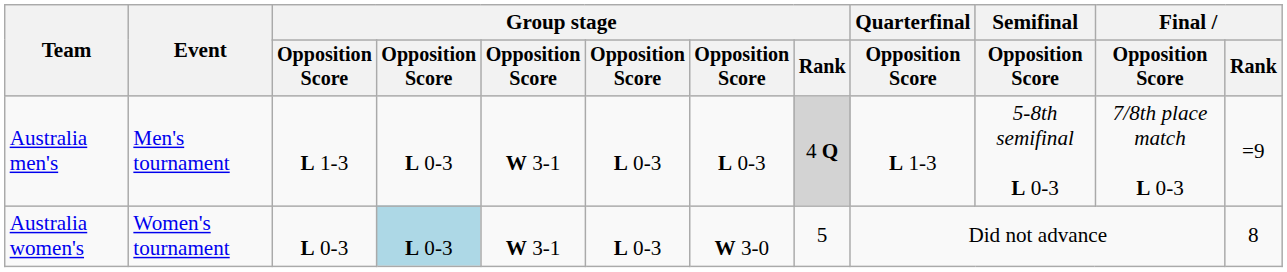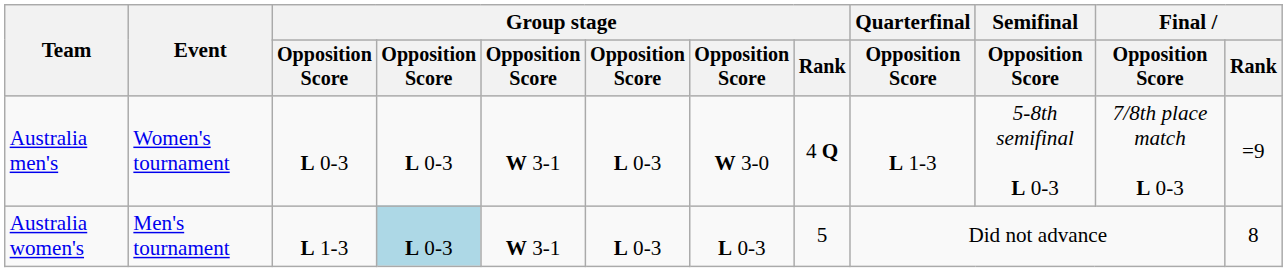Australia men's | Event: Men's tournament -> Women's tournament
Australia men's | column 3: L 1-3 -> L 0-3
Australia men's | column 7: L 0-3 -> W 3-0
Australia men's | Group stage / Rank: lightgrey background -> no background
Australia women's | Event: Women's tournament -> Men's tournament
Australia women's | column 3: L 0-3 -> L 1-3
Australia women's | column 7: W 3-0 -> L 0-3
